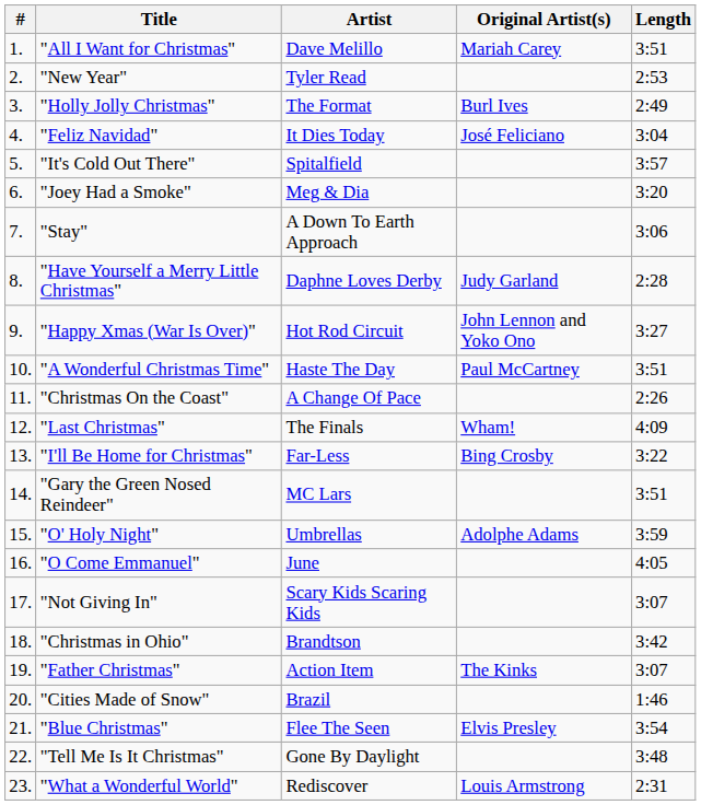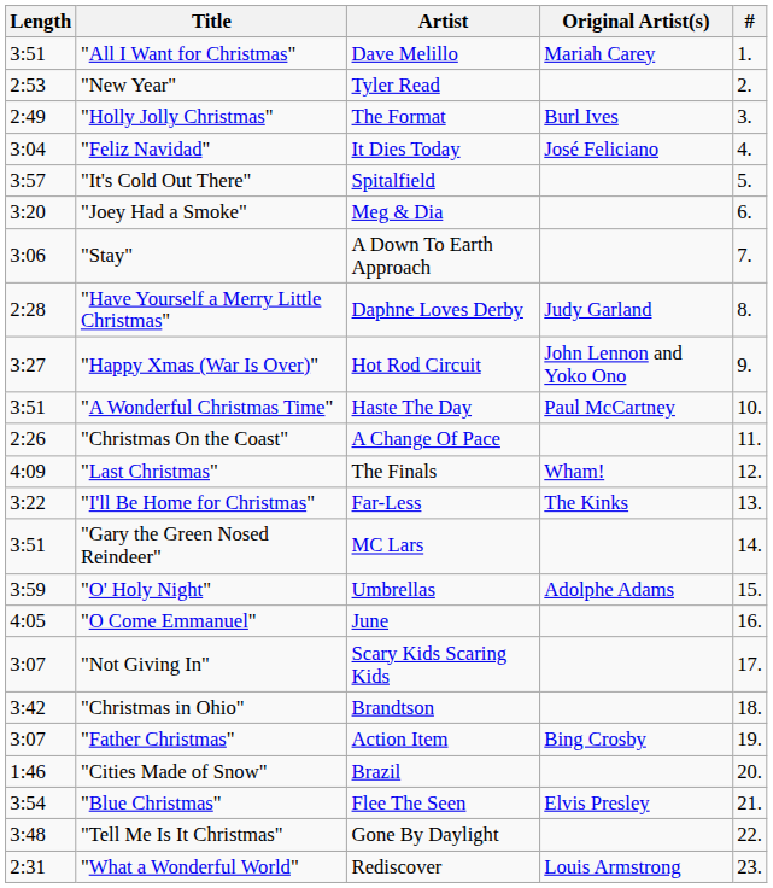columns swapped: # <-> Length
"I'll Be Home for Christmas" | Original Artist(s): Bing Crosby -> The Kinks
"Father Christmas" | Original Artist(s): The Kinks -> Bing Crosby
